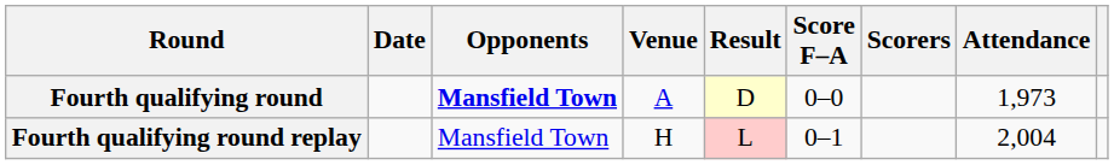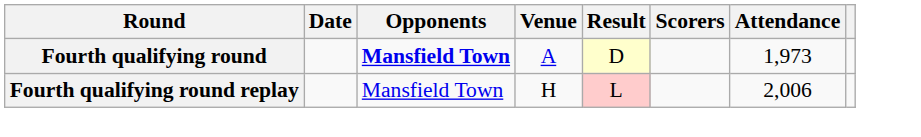- column: Score F–A | 0–0 | 0–1
Fourth qualifying round replay | Attendance: 2,004 -> 2,006
